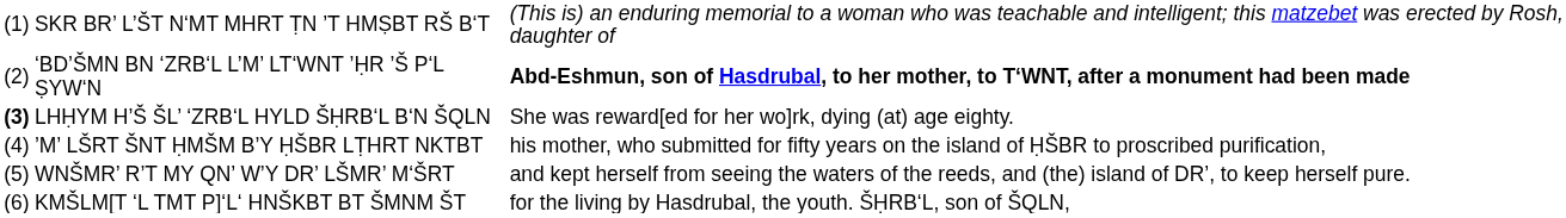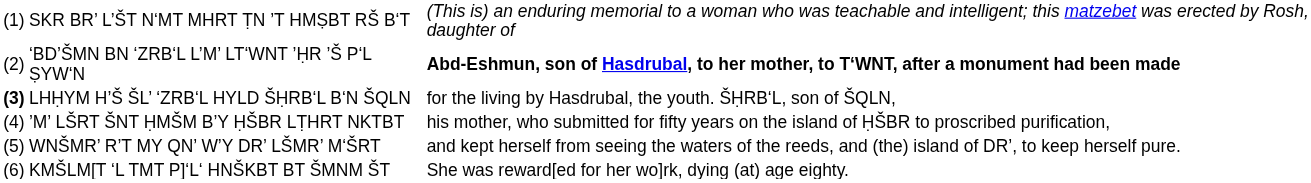LHḤYM H’Š ŠL’ ‘ZRB‘L HYLD ŠḤRB‘L B‘N ŠQLN | column 3: She was reward[ed for her wo]rk, dying (at) age eighty. -> for the living by Hasdrubal, the youth. ŠḤRB‘L, son of ŠQLN,
KMŠLM[T ‘L TMT P]‘L‘ HNŠKBT BT ŠMNM ŠT | column 3: for the living by Hasdrubal, the youth. ŠḤRB‘L, son of ŠQLN, -> She was reward[ed for her wo]rk, dying (at) age eighty.
